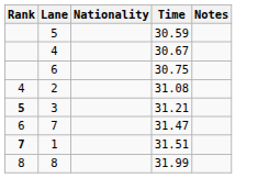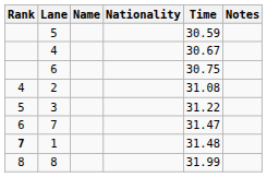+ column: Name
3 | Rank: bold -> normal
3 | Time: 31.21 -> 31.22
1 | Time: 31.51 -> 31.48
